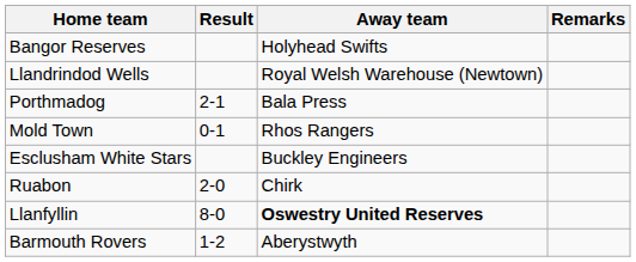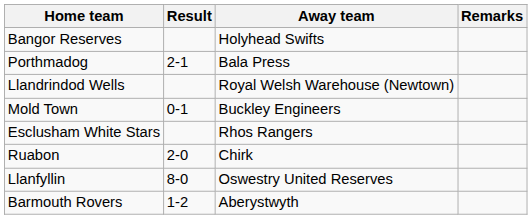rows swapped: Porthmadog <-> Llandrindod Wells
Mold Town | Away team: Rhos Rangers -> Buckley Engineers
Esclusham White Stars | Away team: Buckley Engineers -> Rhos Rangers
Llanfyllin | Away team: bold -> normal
